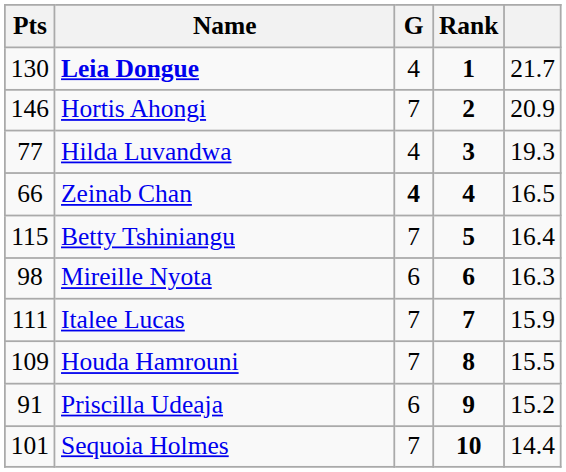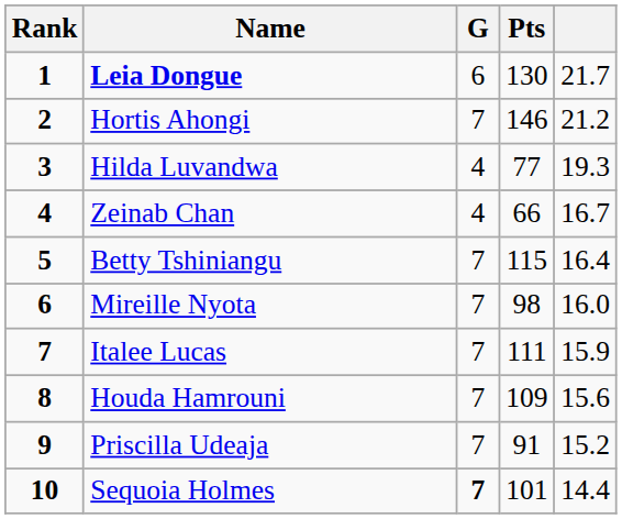columns swapped: Rank <-> Pts
Leia Dongue | G: 4 -> 6
Hortis Ahongi | column 5: 20.9 -> 21.2
Zeinab Chan | G: bold -> normal
Zeinab Chan | column 5: 16.5 -> 16.7
Mireille Nyota | G: 6 -> 7
Mireille Nyota | column 5: 16.3 -> 16.0
Houda Hamrouni | column 5: 15.5 -> 15.6
Priscilla Udeaja | G: 6 -> 7
Sequoia Holmes | G: normal -> bold
